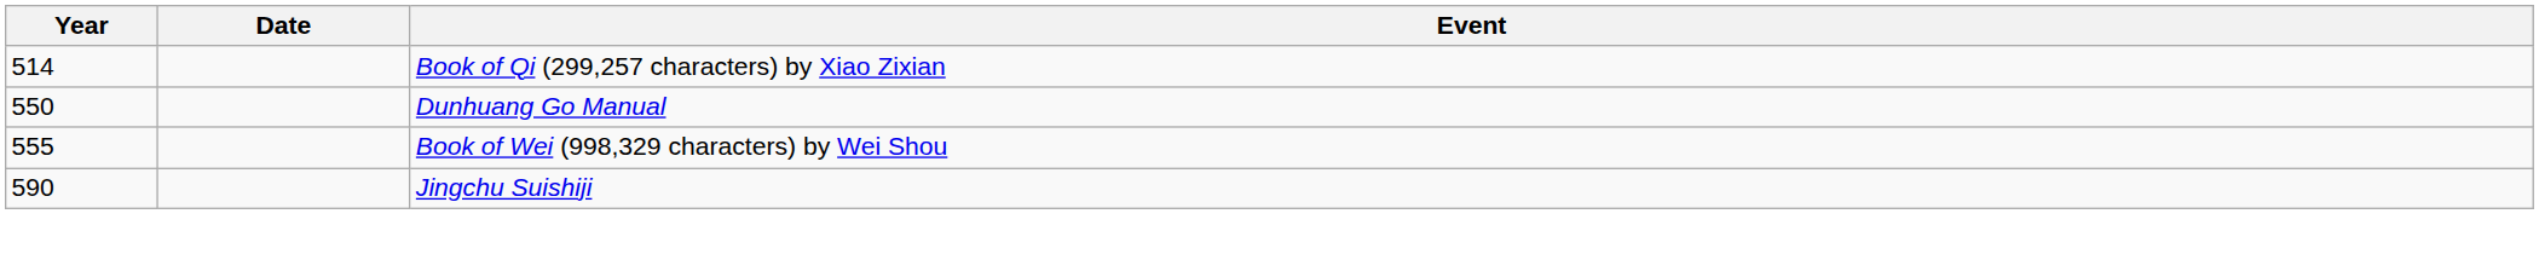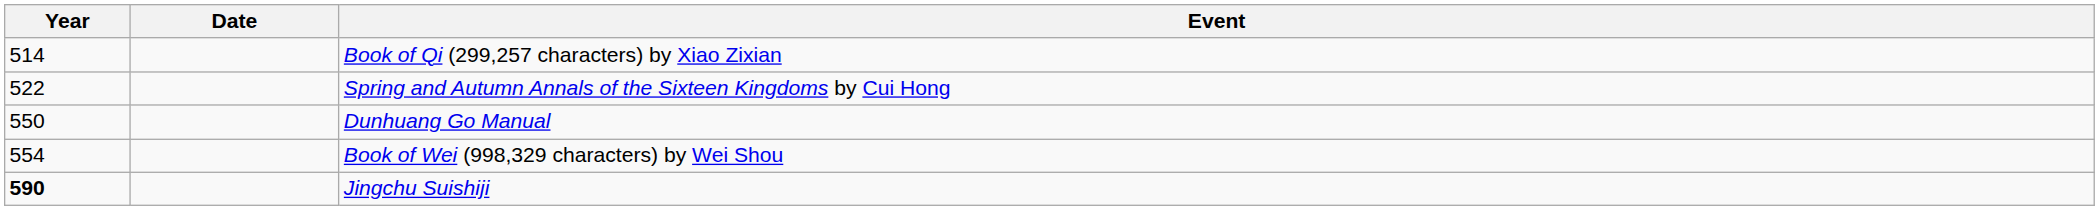+ row: 522 | Spring and Autumn Annals of the Sixteen Kingdoms by Cui Hong
Book of Wei (998,329 characters) by Wei Shou | Year: 555 -> 554
Jingchu Suishiji | Year: normal -> bold
